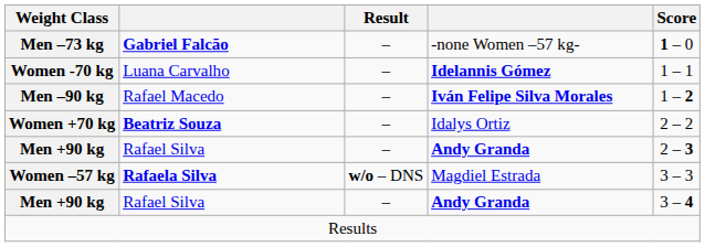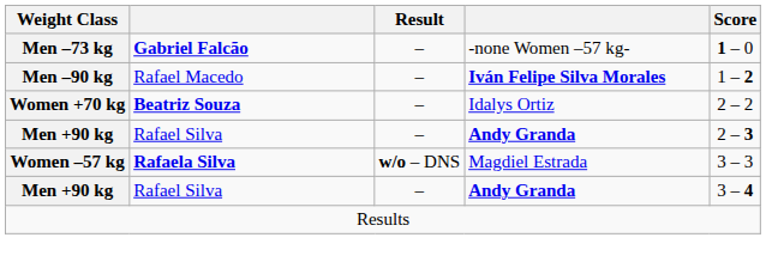- row: Women -70 kg | Luana Carvalho | – | Idelannis Gómez | 1 – 1
